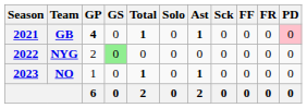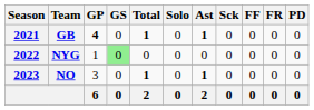GB | PD: pink background -> no background
NYG | GP: 2 -> 1
NO | GP: 1 -> 3
